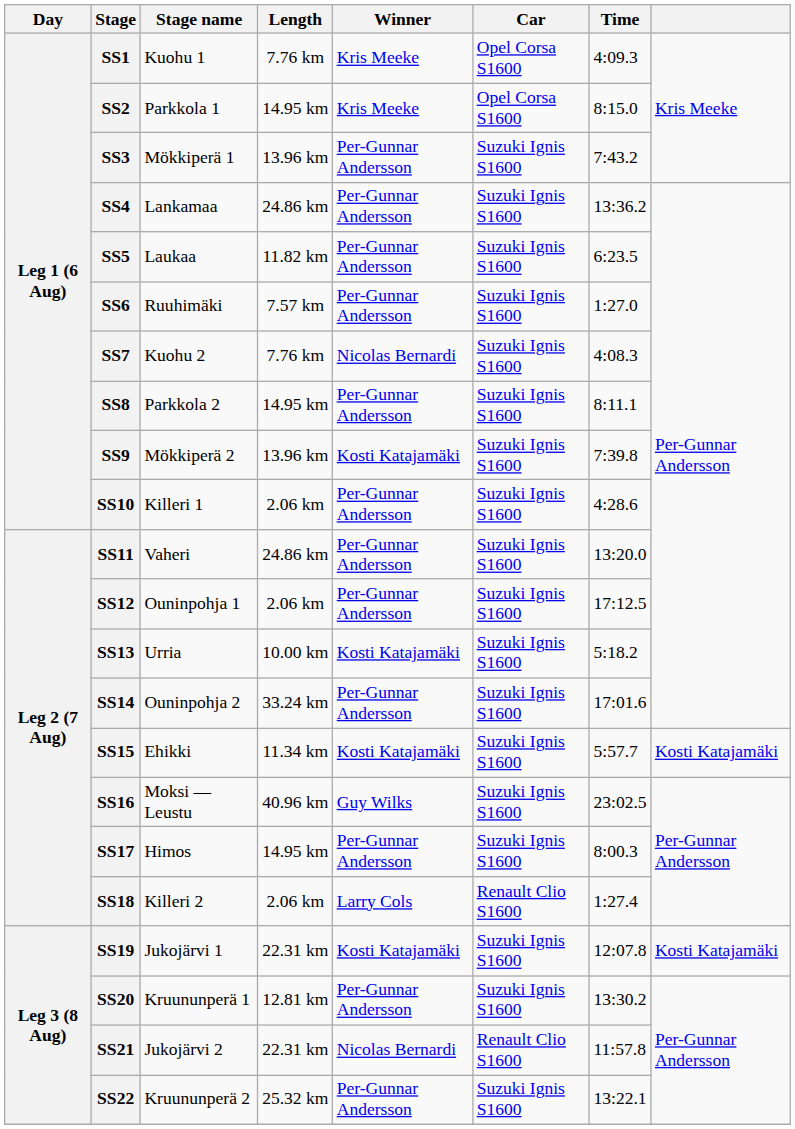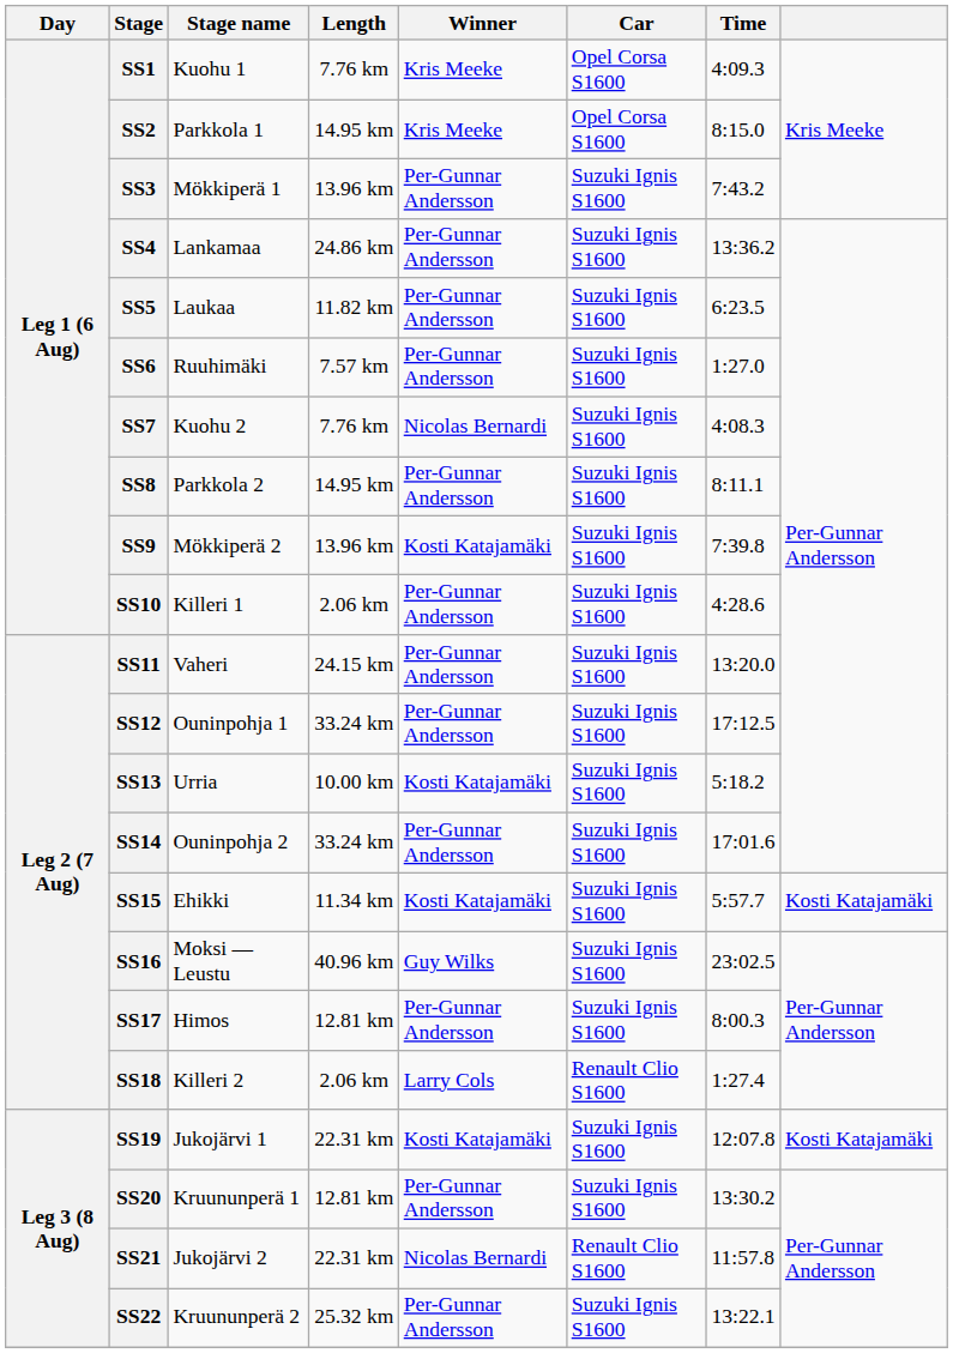SS11 | Length: 24.86 km -> 24.15 km
SS12 | Length: 2.06 km -> 33.24 km
SS17 | Length: 14.95 km -> 12.81 km
